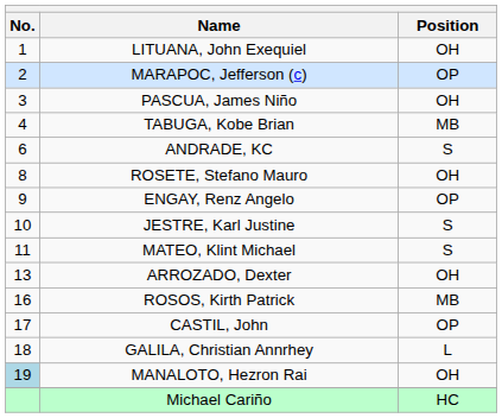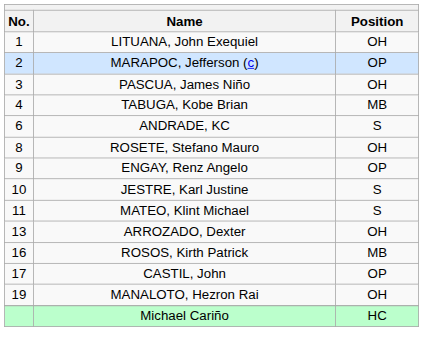- row: 18 | GALILA, Christian Annrhey | L
MANALOTO, Hezron Rai | No.: lightblue background -> no background
